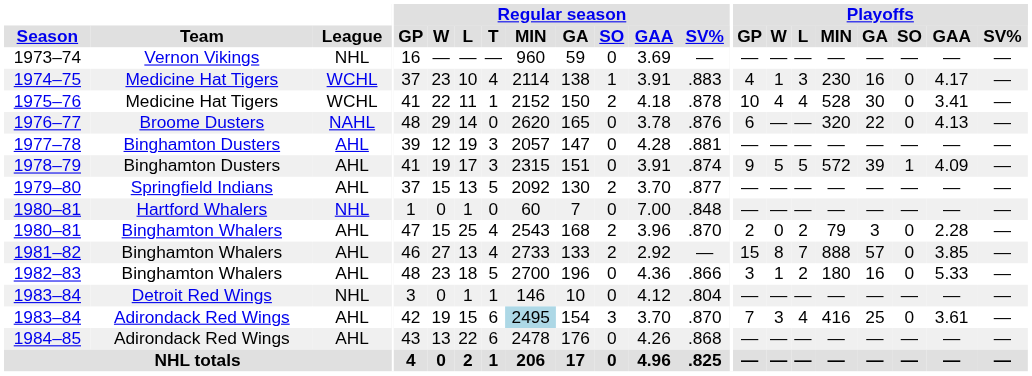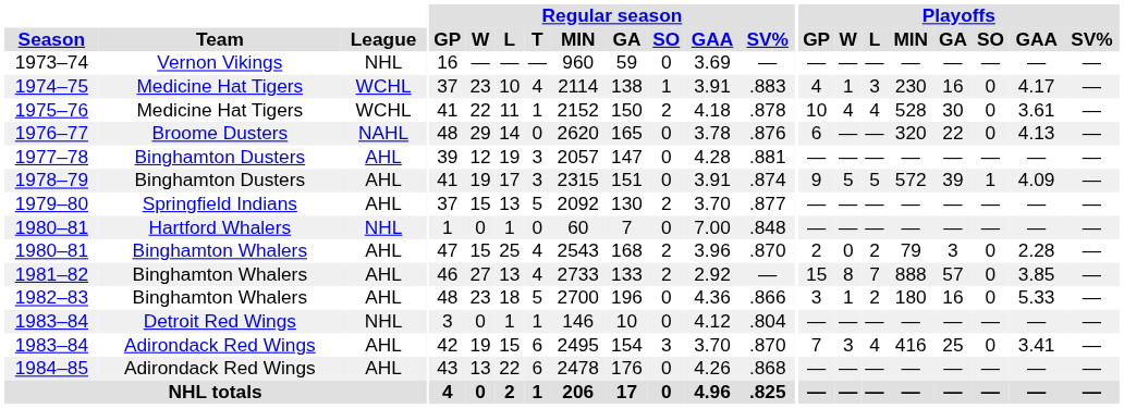1975–76 | Playoffs / GAA: 3.41 -> 3.61
1983–84 / Adirondack Red Wings | Regular season / MIN: lightblue background -> no background
1983–84 / Adirondack Red Wings | Playoffs / GAA: 3.61 -> 3.41
